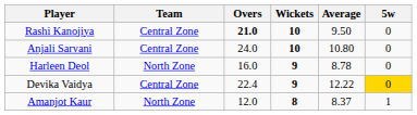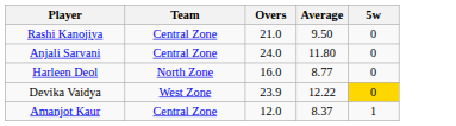- column: Wickets | 10 | 10 | 9 | 9 | 8
Rashi Kanojiya | Overs: bold -> normal
Anjali Sarvani | Average: 10.80 -> 11.80
Harleen Deol | Average: 8.78 -> 8.77
Devika Vaidya | Team: Central Zone -> West Zone
Devika Vaidya | Overs: 22.4 -> 23.9
Amanjot Kaur | Team: North Zone -> Central Zone
